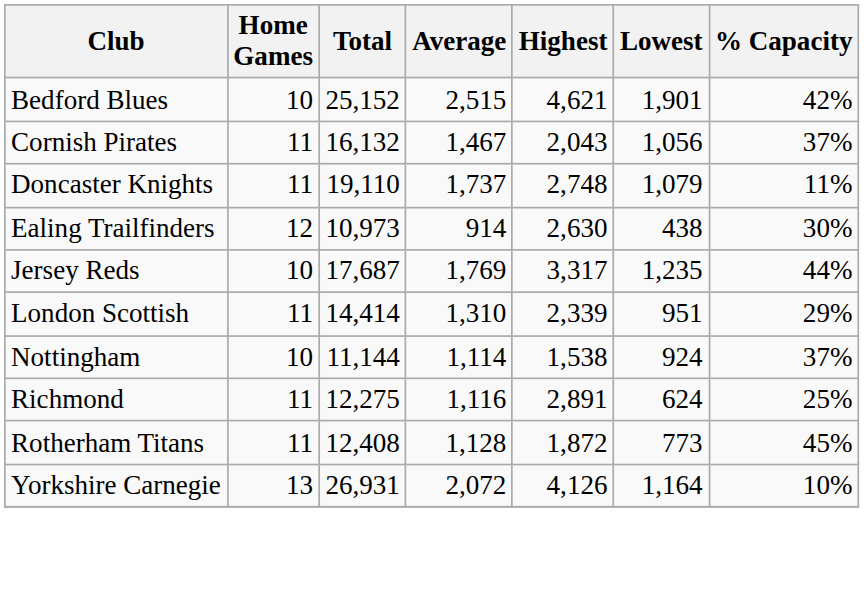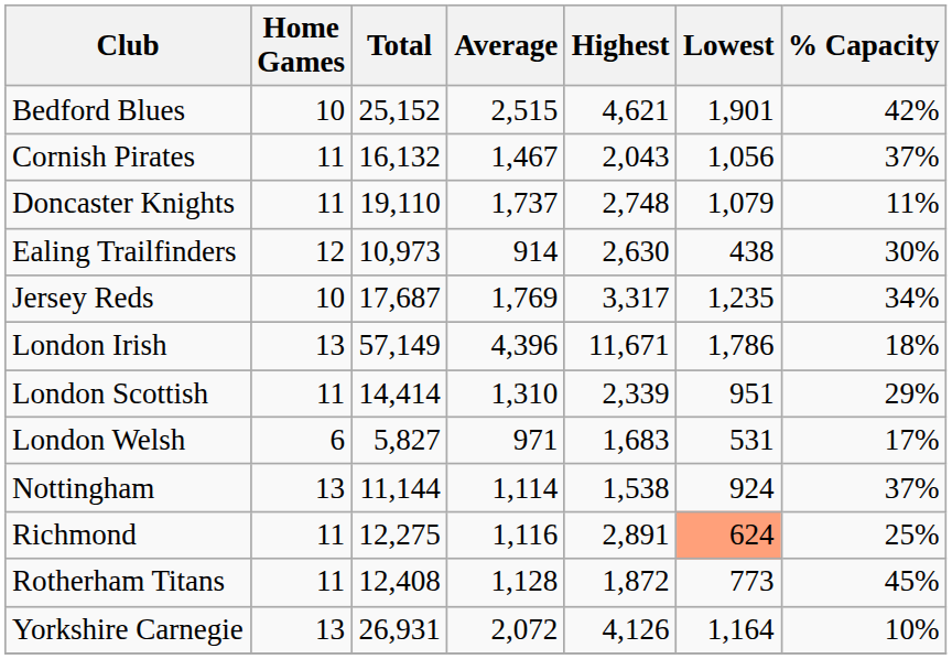Jersey Reds | % Capacity: 44% -> 34%
+ row: London Irish | 13 | 57,149 | 4,396 | 11,671 | 1,786 | 18%
+ row: London Welsh | 6 | 5,827 | 971 | 1,683 | 531 | 17%
Nottingham | Home Games: 10 -> 13
Richmond | Lowest: no background -> lightsalmon background
